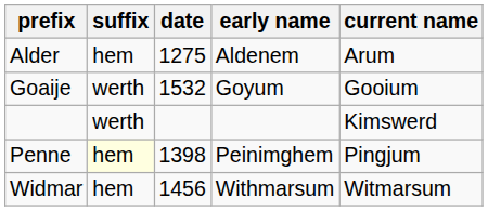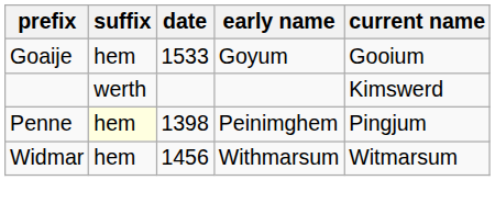- row: Alder | hem | 1275 | Aldenem | Arum
Goaije | suffix: werth -> hem
Goaije | date: 1532 -> 1533
